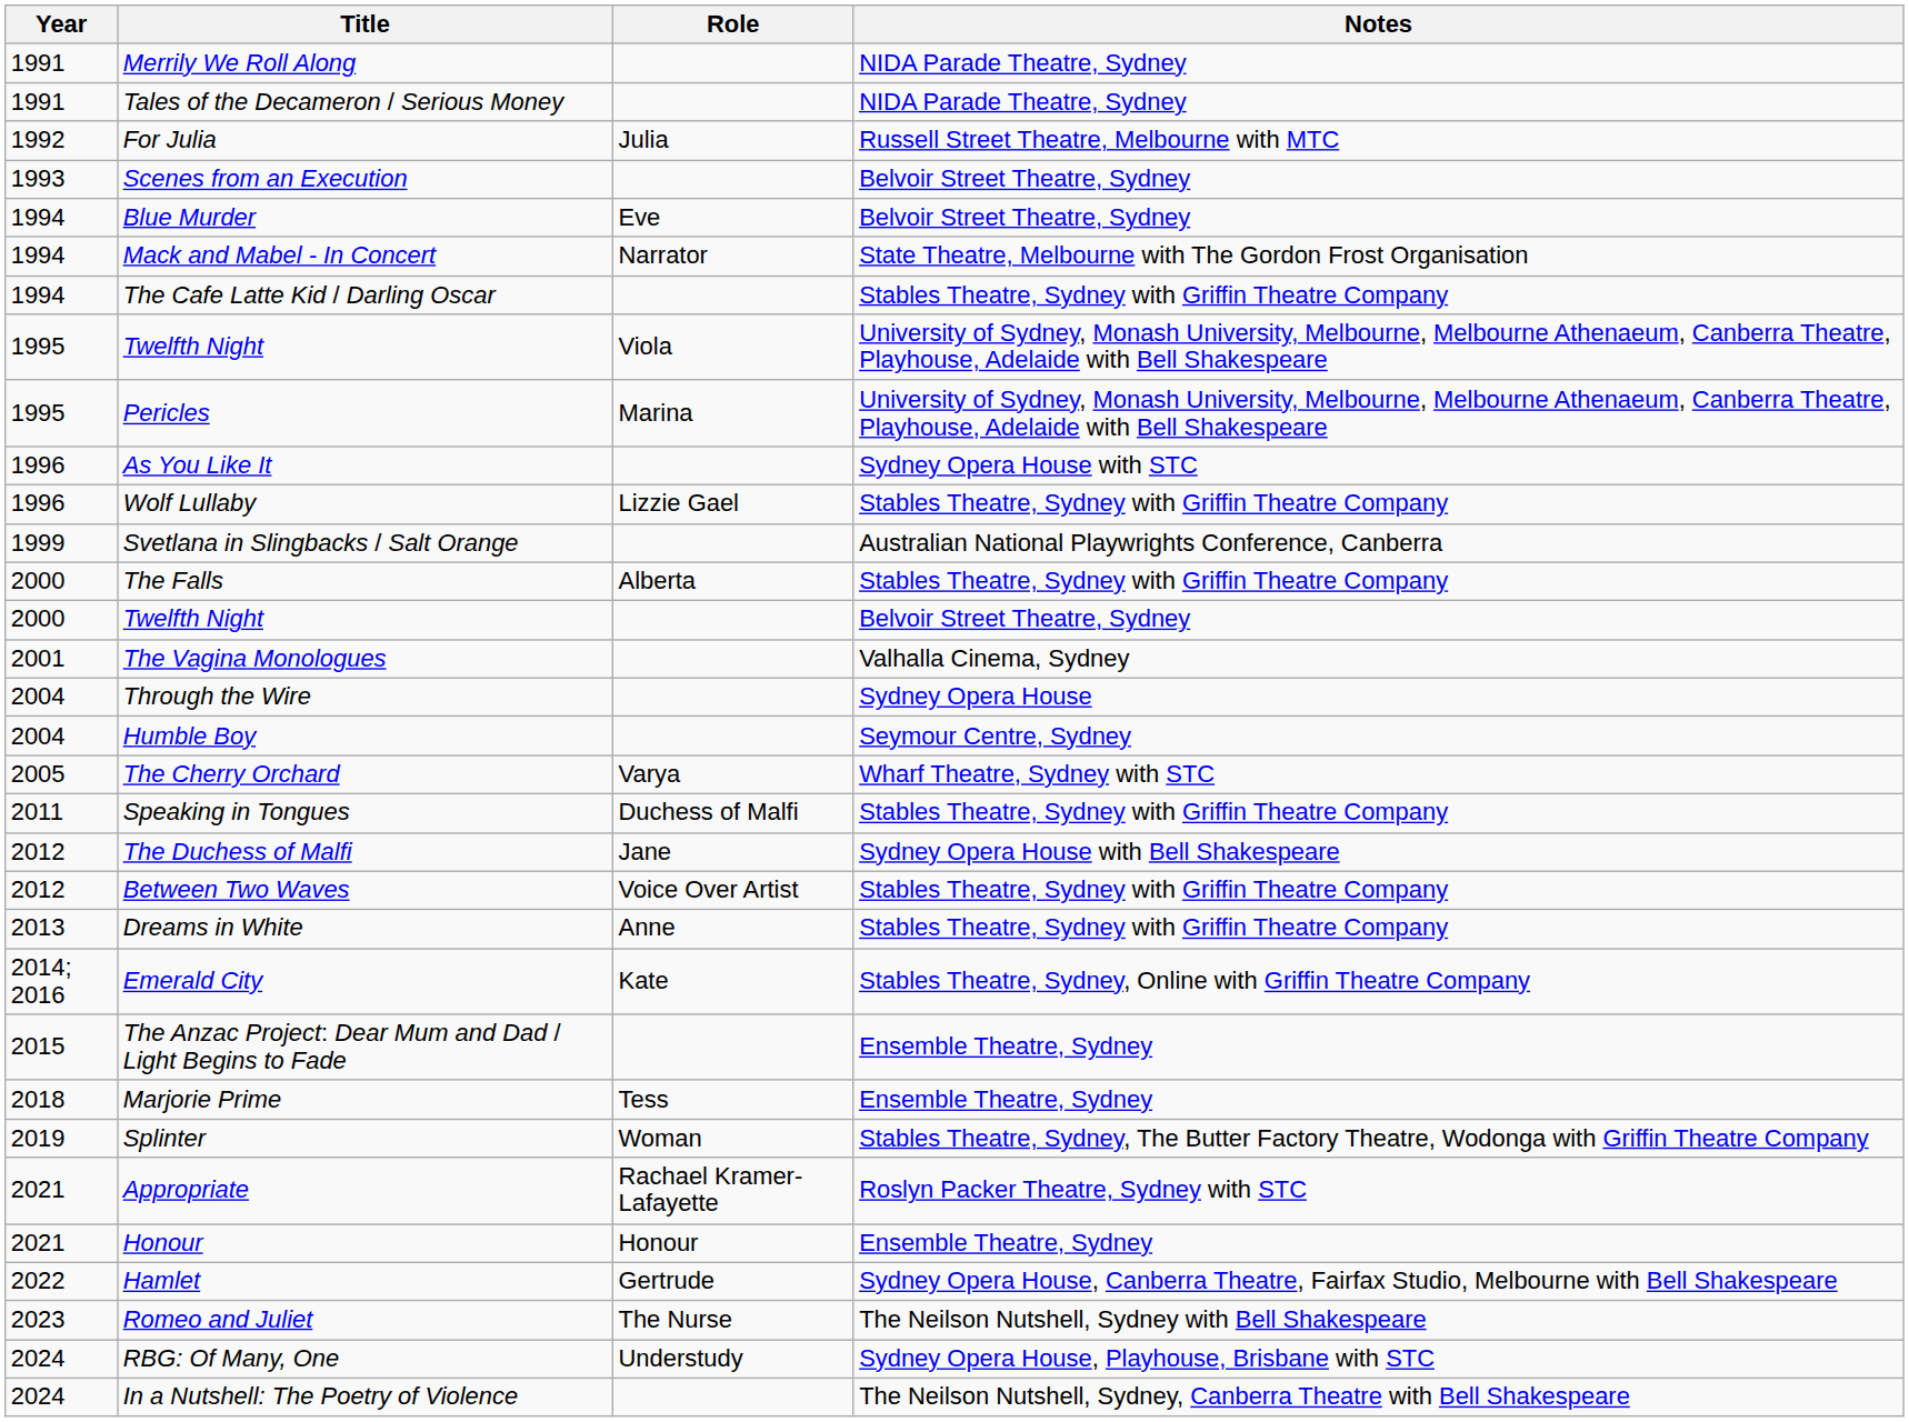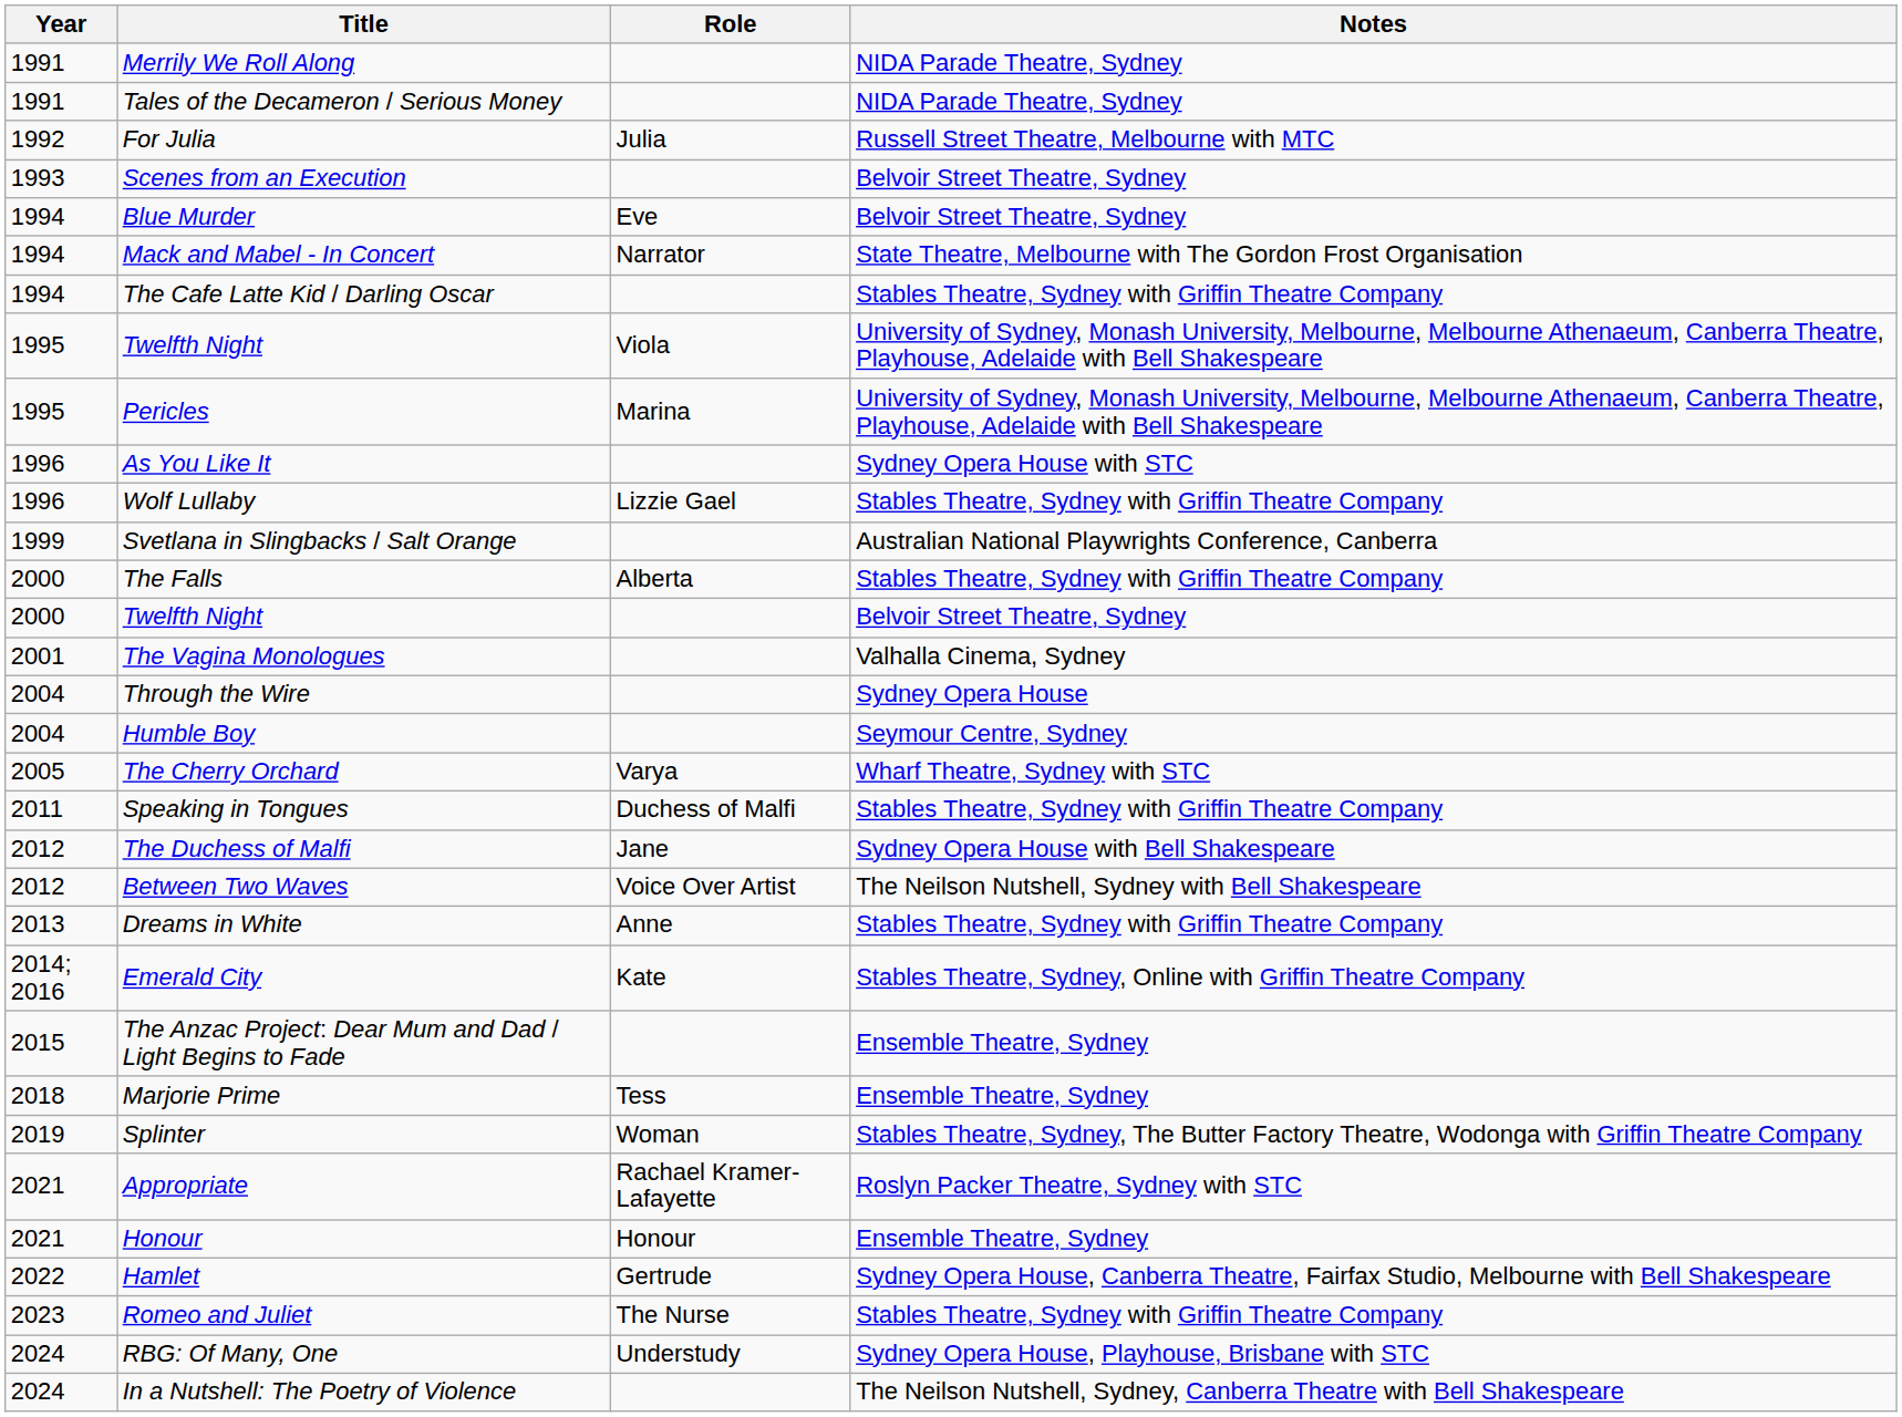Between Two Waves | Notes: Stables Theatre, Sydney with Griffin Theatre Company -> The Neilson Nutshell, Sydney with Bell Shakespeare
Romeo and Juliet | Notes: The Neilson Nutshell, Sydney with Bell Shakespeare -> Stables Theatre, Sydney with Griffin Theatre Company
